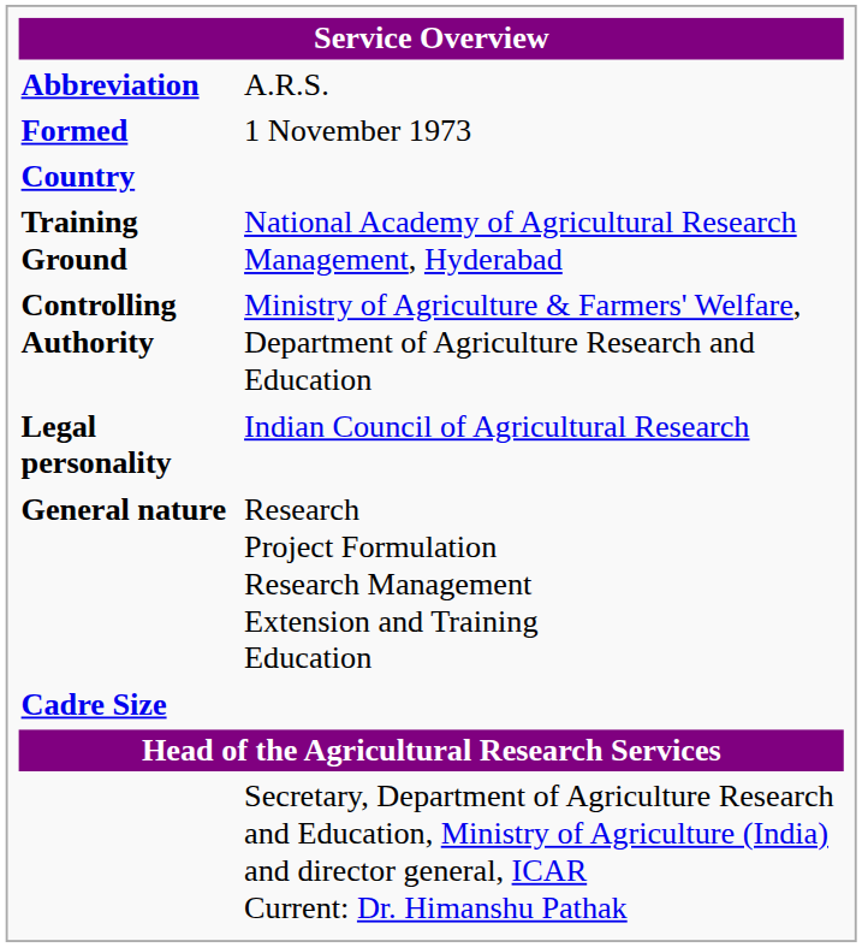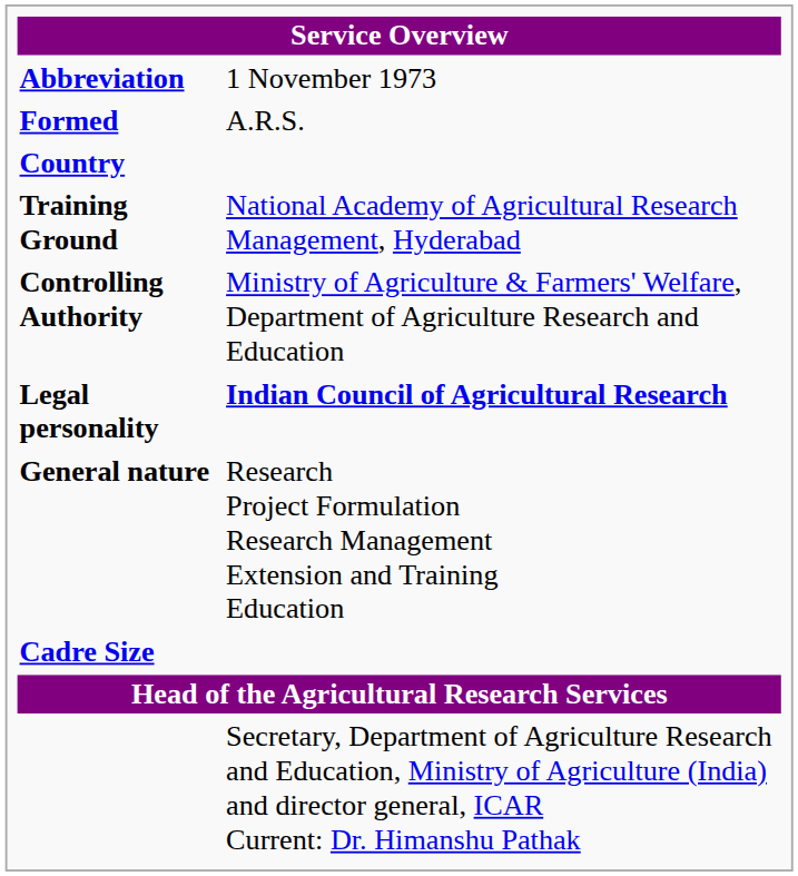Abbreviation | column 2: A.R.S. -> 1 November 1973
Formed | column 2: 1 November 1973 -> A.R.S.
Legal personality | column 2: normal -> bold
